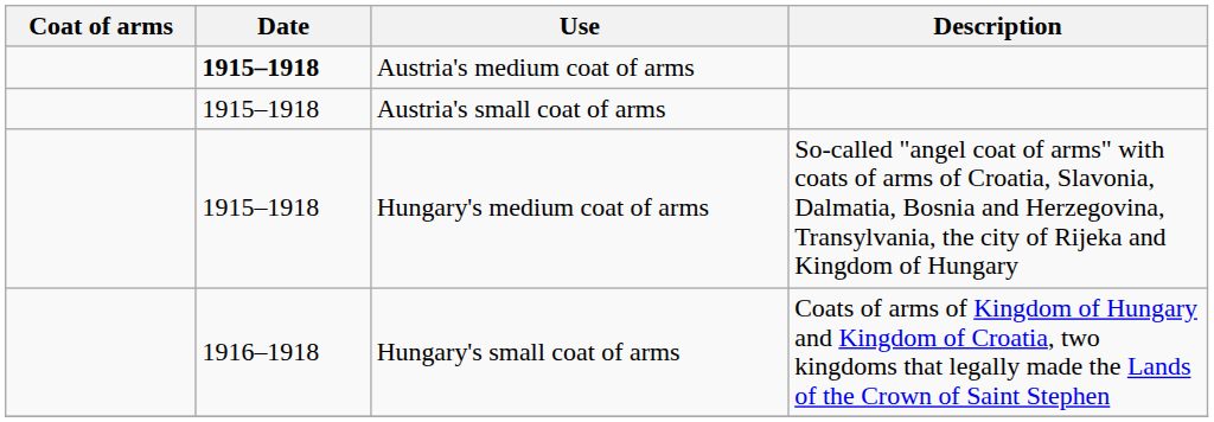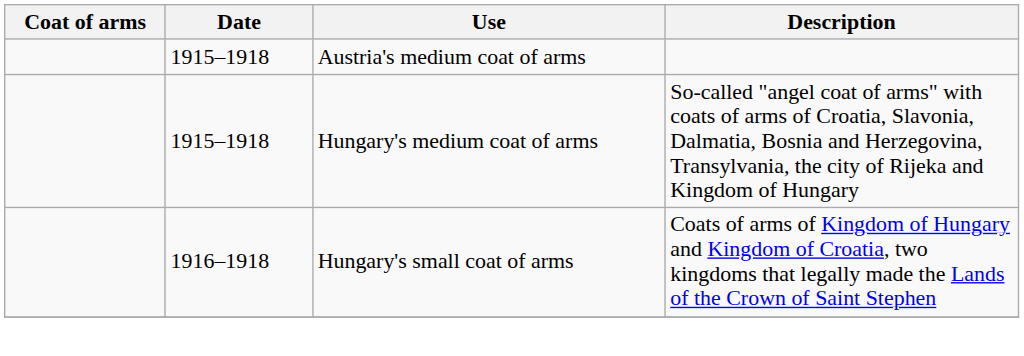Austria's medium coat of arms | Date: bold -> normal
- row: 1915–1918 | Austria's small coat of arms
